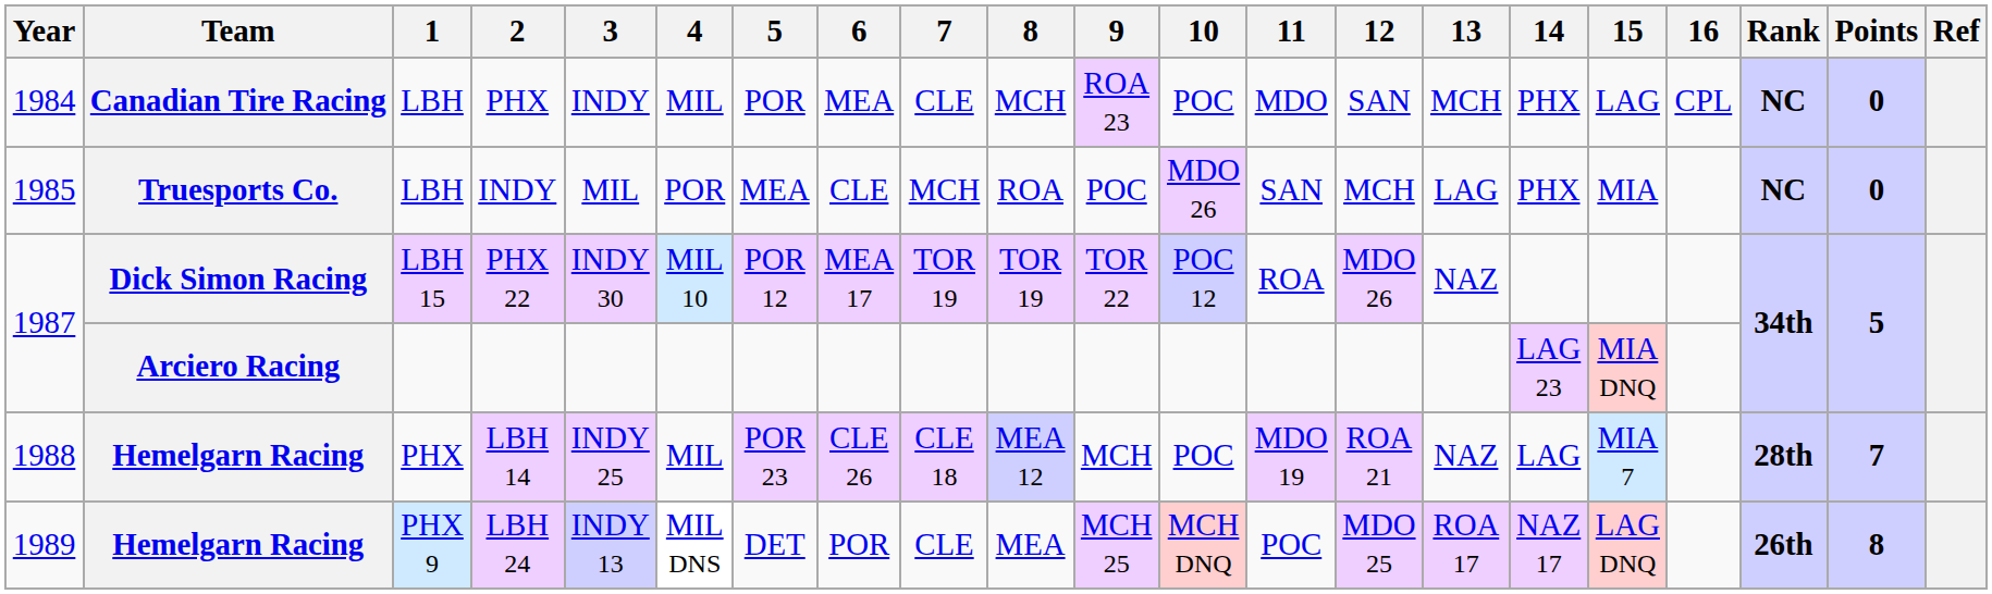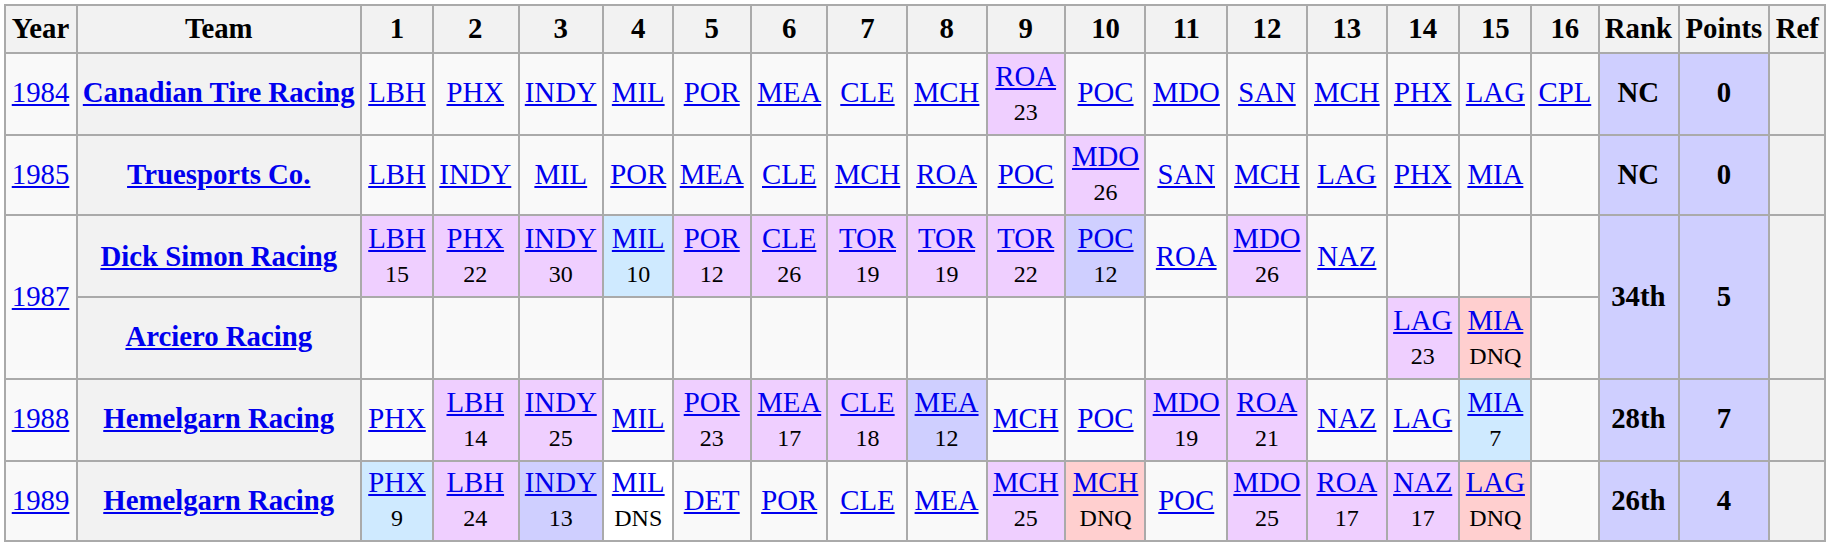PHX 22 | 6: MEA 17 -> CLE 26
LBH 14 | 6: CLE 26 -> MEA 17
LBH 24 | Points: 8 -> 4
